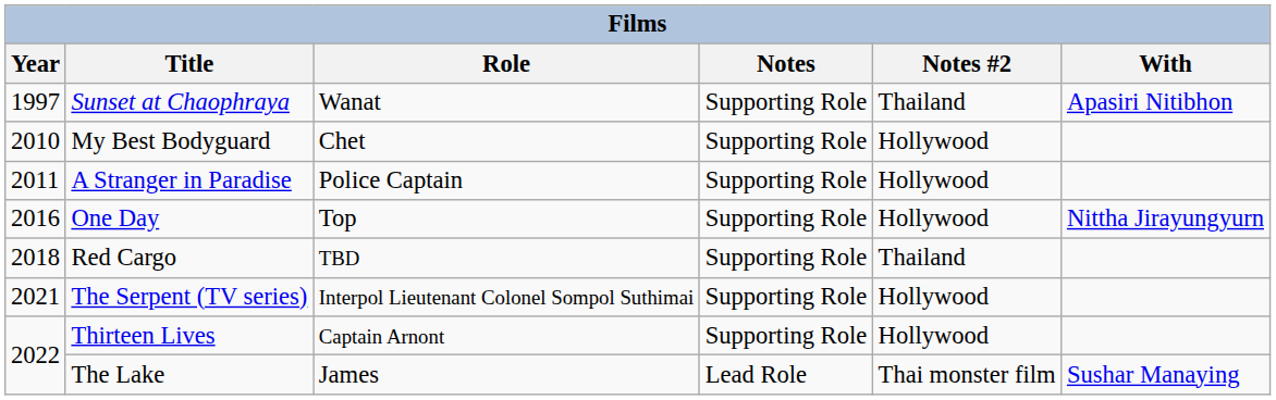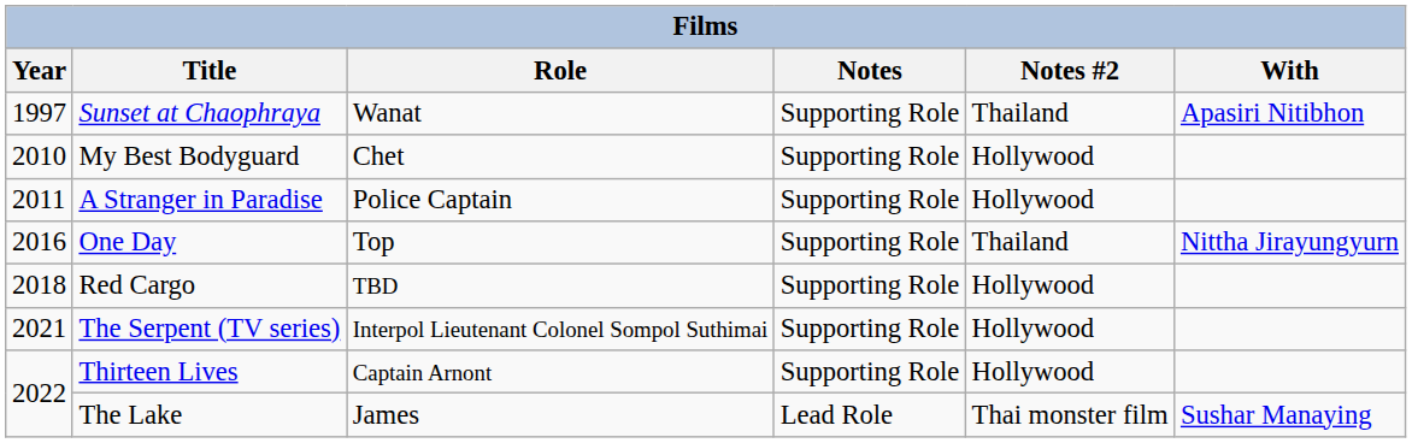One Day | Notes #2: Hollywood -> Thailand
Red Cargo | Notes #2: Thailand -> Hollywood
